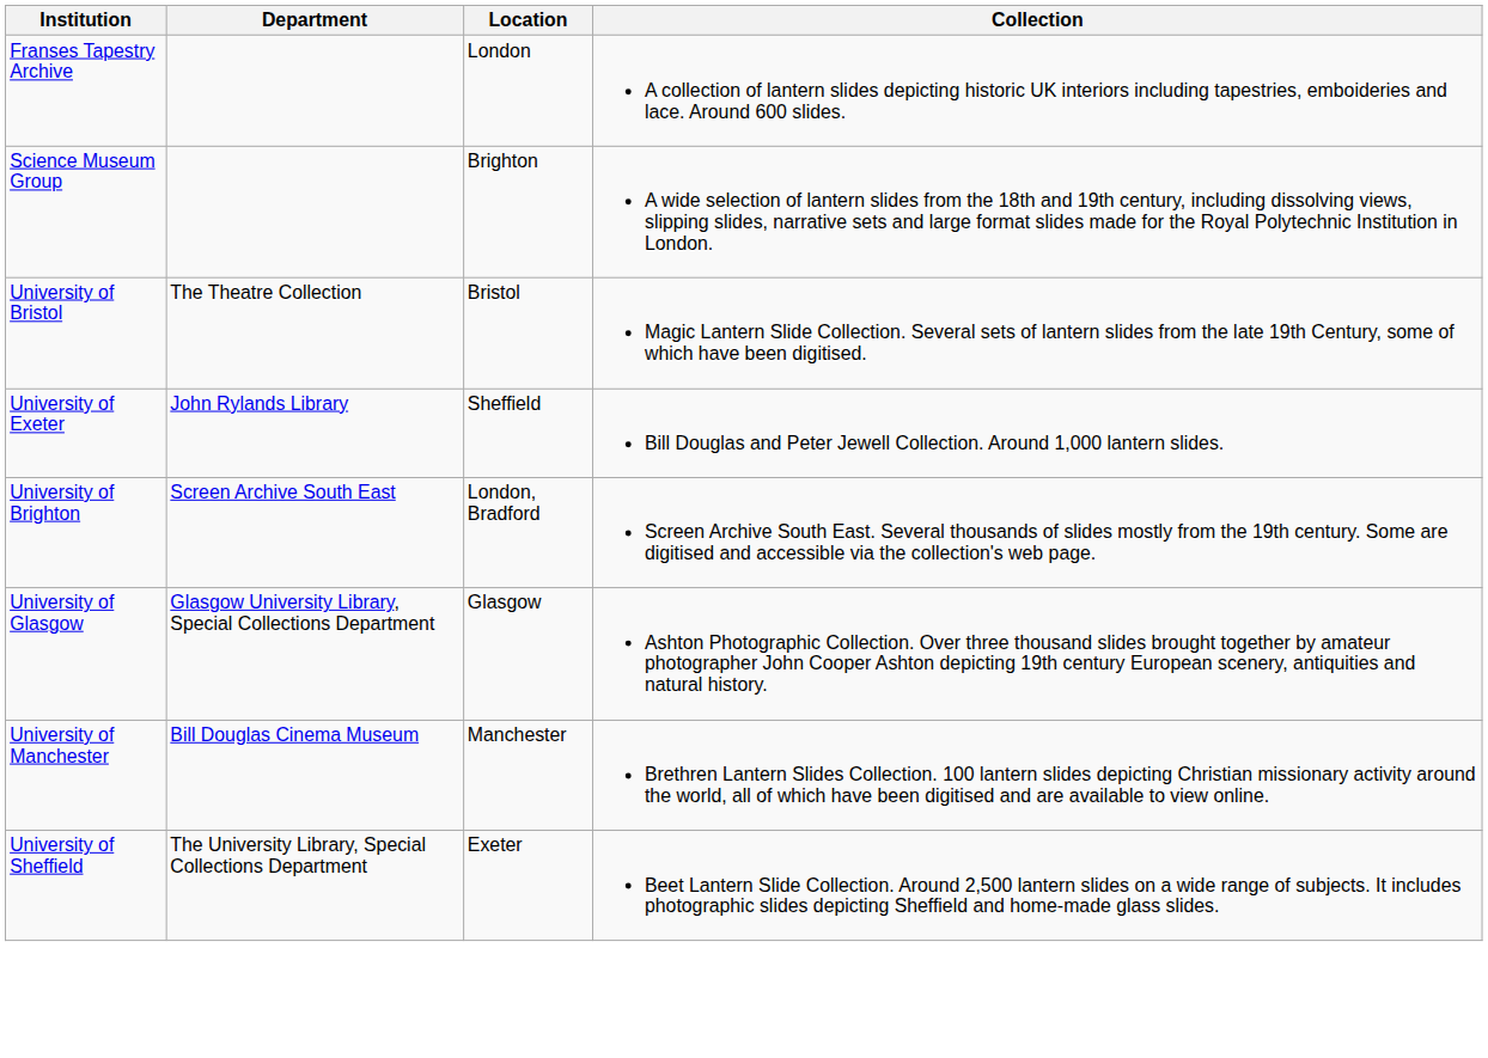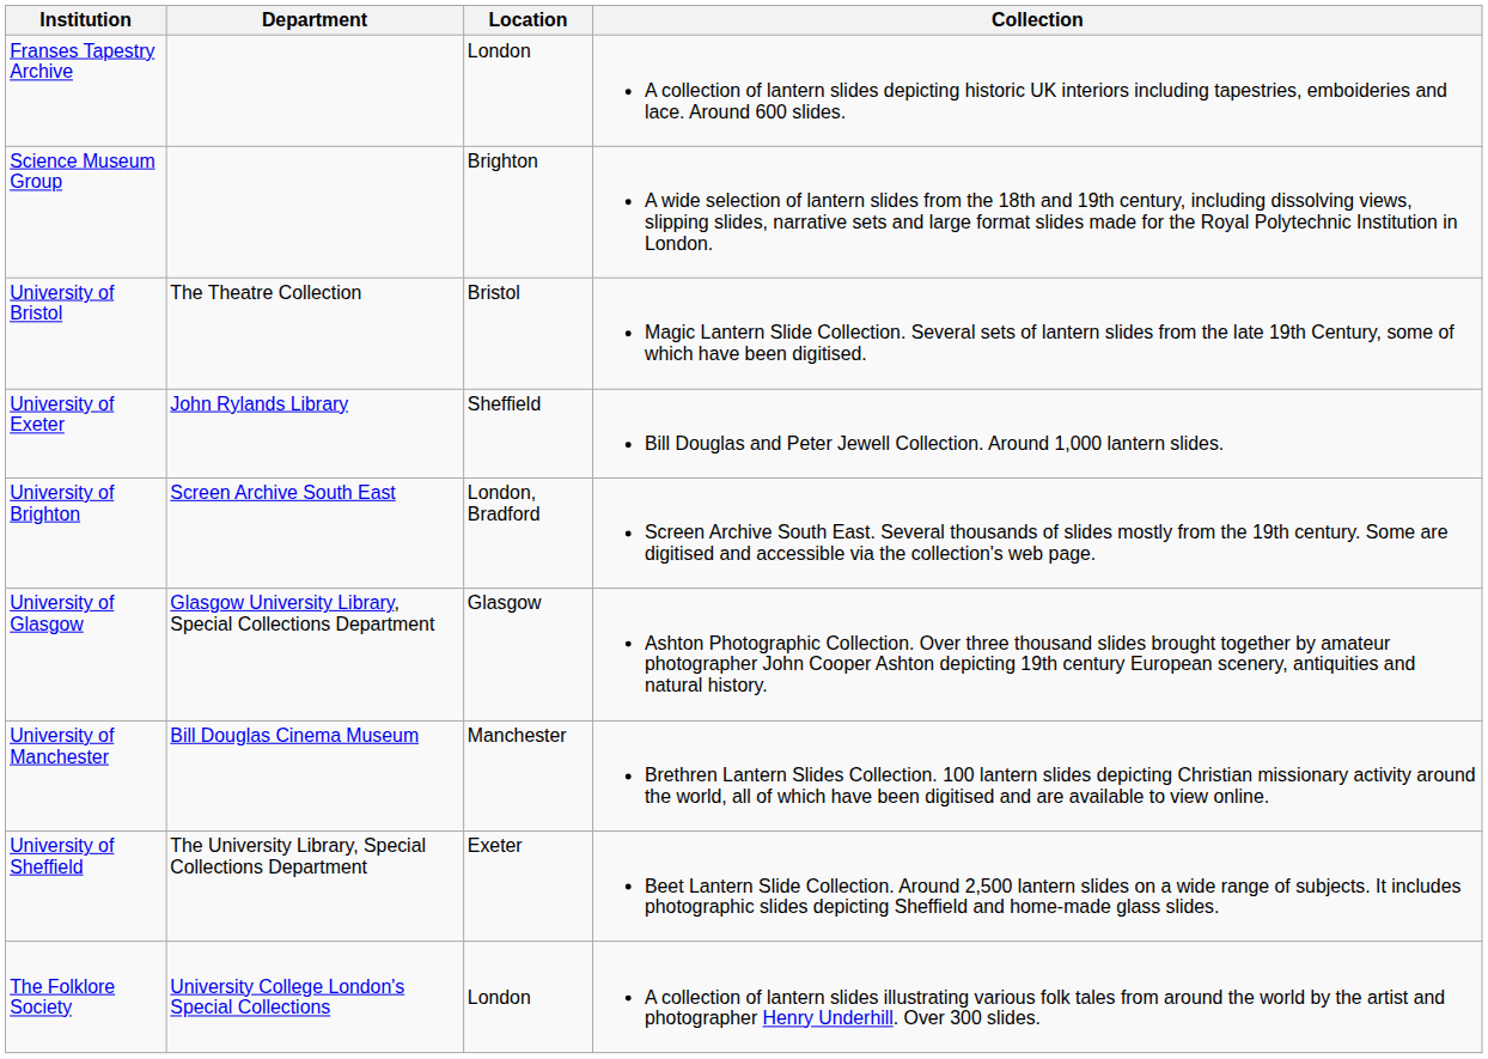+ row: The Folklore Society | University College London's Special Collections | London | A collection of lantern slides illustrating various folk tales from around the world by the artist and photographer Henry Underhill. Over 300 slides.
